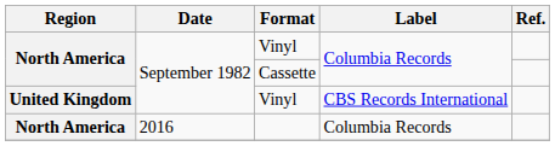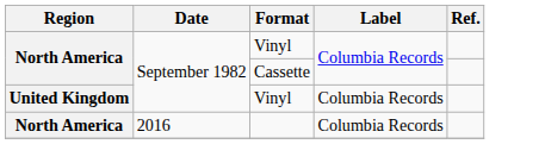United Kingdom / Vinyl | Label: CBS Records International -> Columbia Records
